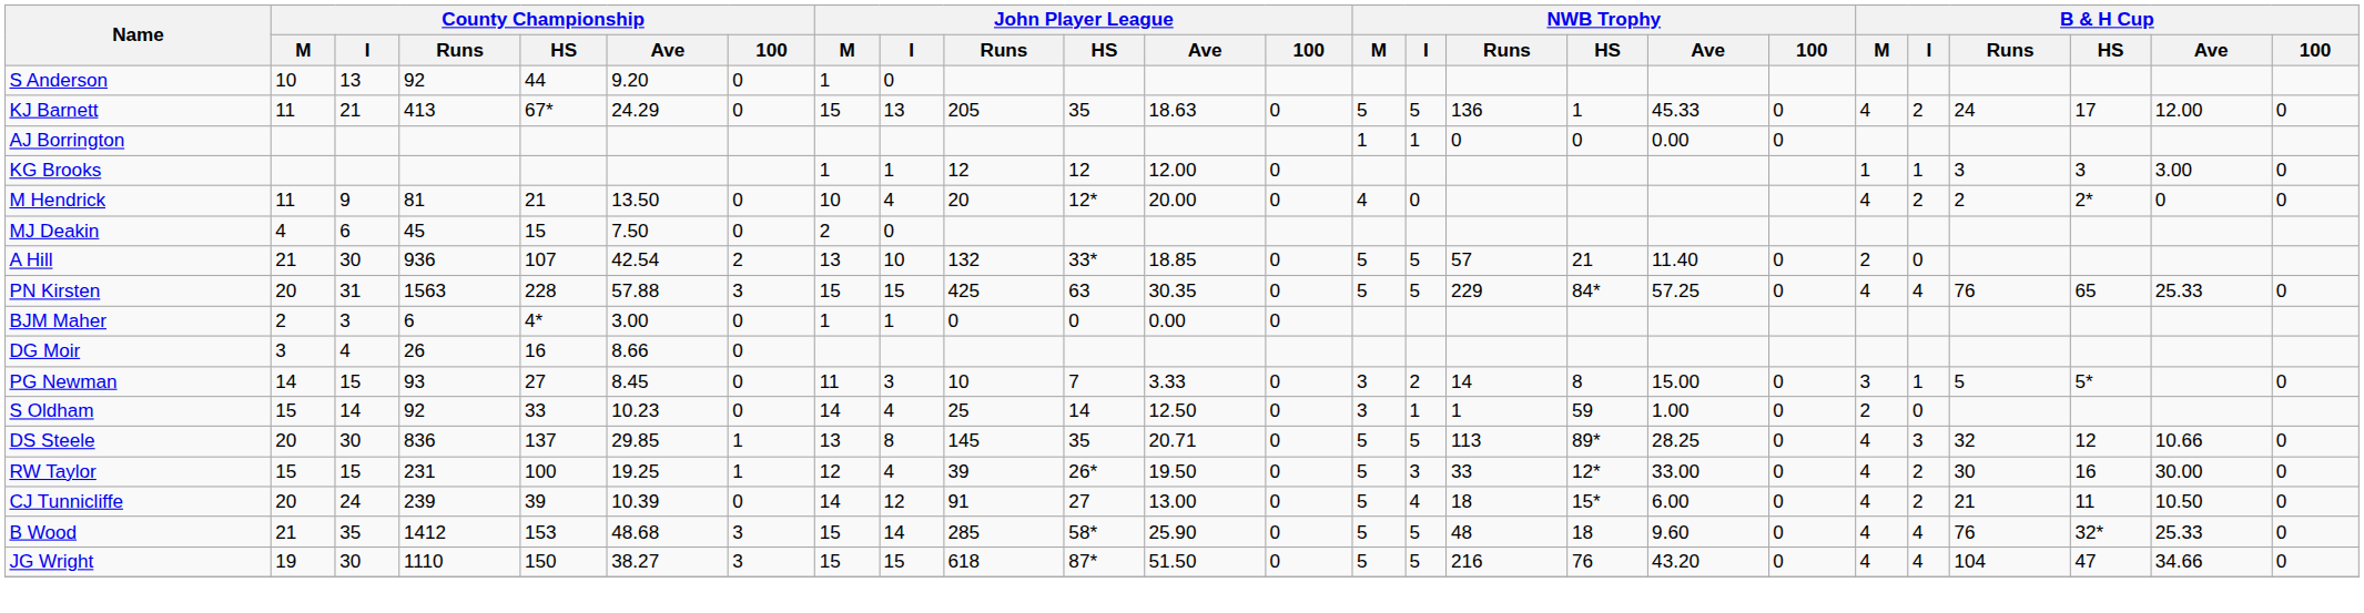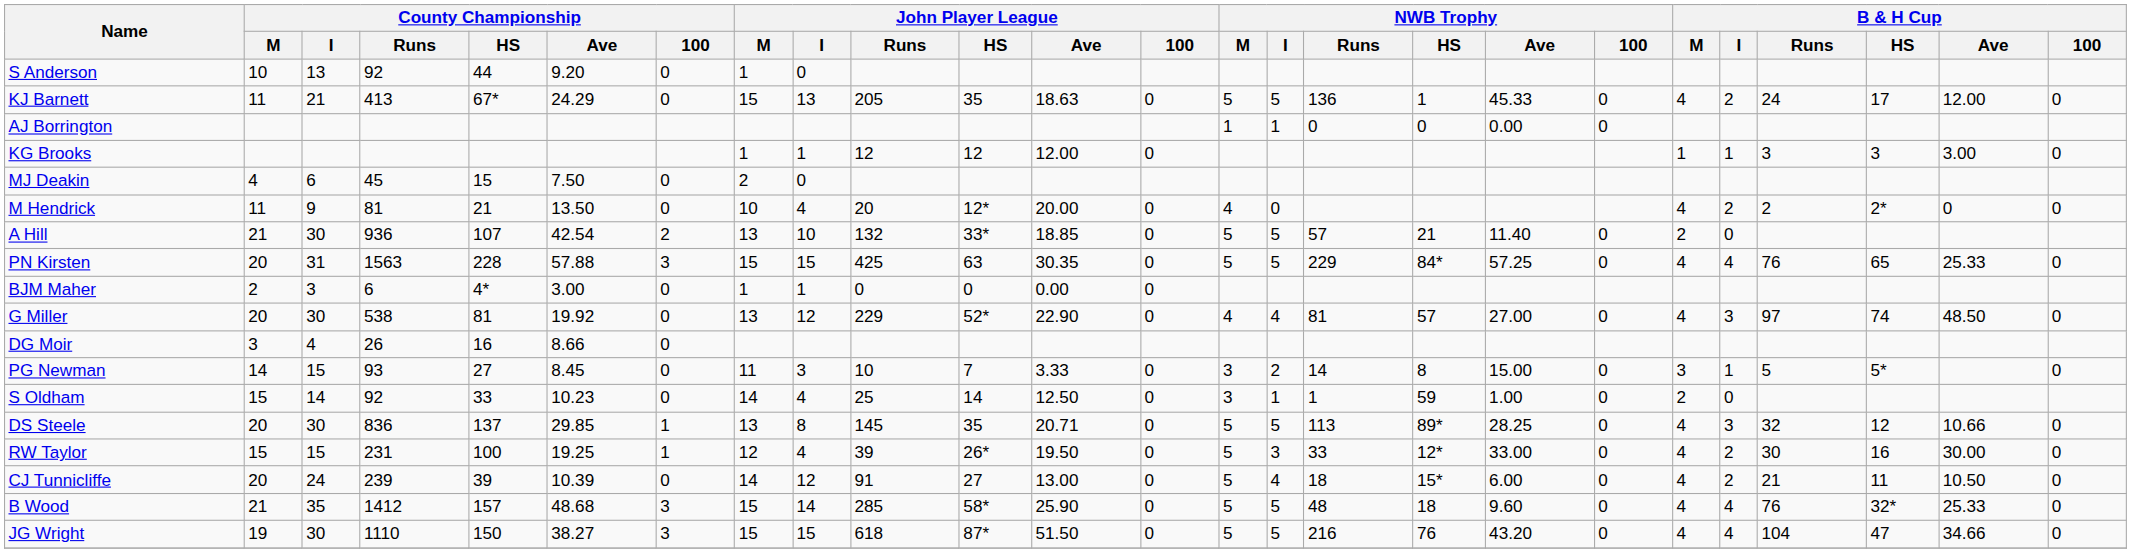rows swapped: MJ Deakin <-> M Hendrick
+ row: G Miller | 20 | 30 | 538 | 81 | 19.92 | 0 | 13 | 12 | 229 | 52* | 22.90 | 0 | 4 | 4 | 81 | 57 | 27.00 | 0 | 4 | 3 | 97 | 74 | 48.50 | 0
B Wood | County Championship / HS: 153 -> 157
